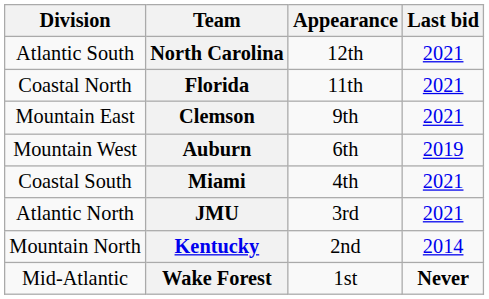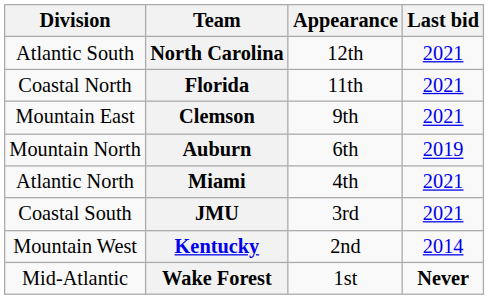Auburn | Division: Mountain West -> Mountain North
Miami | Division: Coastal South -> Atlantic North
JMU | Division: Atlantic North -> Coastal South
Kentucky | Division: Mountain North -> Mountain West
